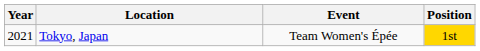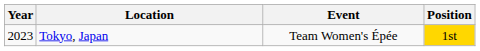Tokyo, Japan | Year: 2021 -> 2023
